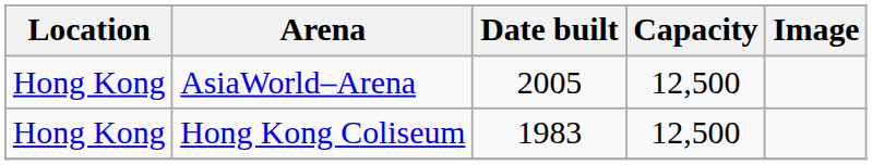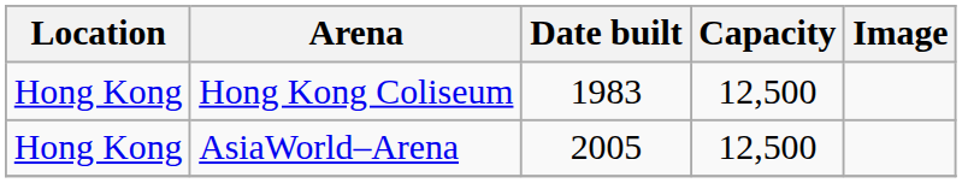rows swapped: AsiaWorld–Arena <-> Hong Kong Coliseum
